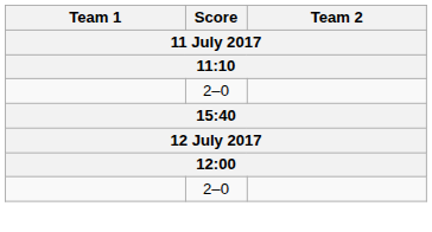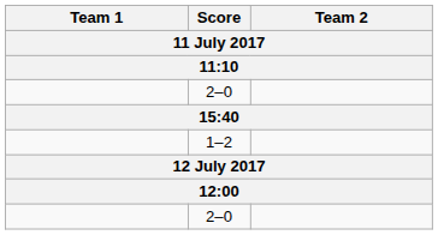+ row: 1–2
